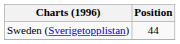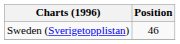Sweden (Sverigetopplistan) | Position: 44 -> 46
